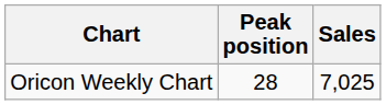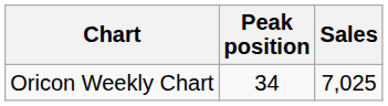Oricon Weekly Chart | Peak position: 28 -> 34
